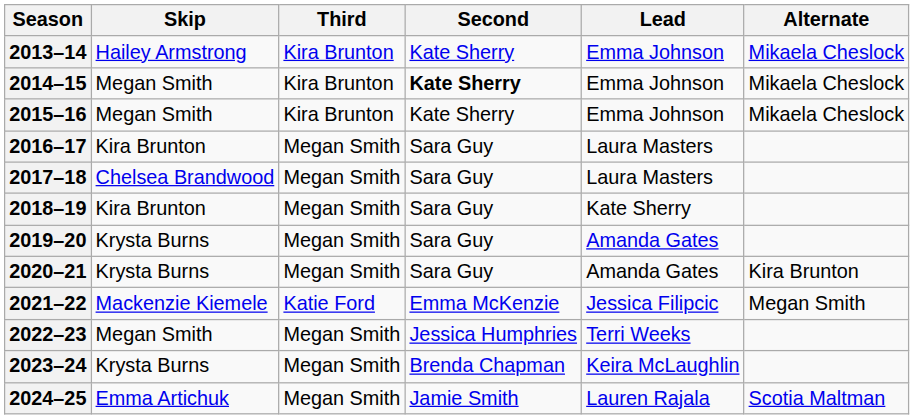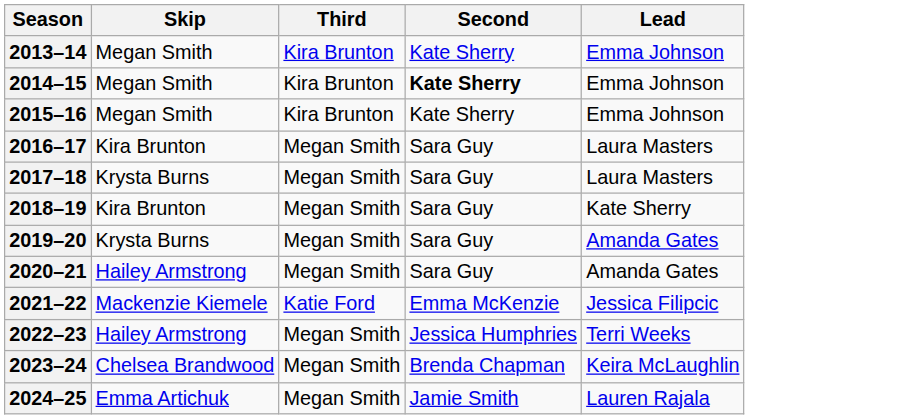- column: Alternate | Mikaela Cheslock | Mikaela Cheslock | Mikaela Cheslock | Kira Brunton | Megan Smith | Scotia Maltman
2013–14 | Skip: Hailey Armstrong -> Megan Smith
2017–18 | Skip: Chelsea Brandwood -> Krysta Burns
2020–21 | Skip: Krysta Burns -> Hailey Armstrong
2022–23 | Skip: Megan Smith -> Hailey Armstrong
2023–24 | Skip: Krysta Burns -> Chelsea Brandwood
